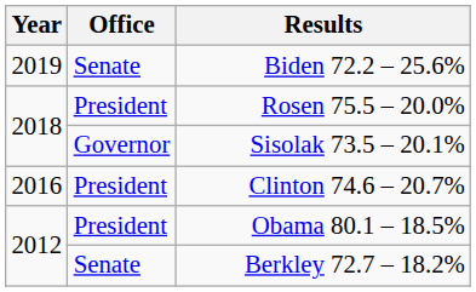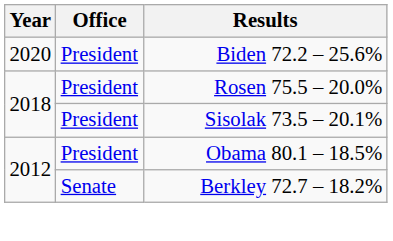Biden 72.2 – 25.6% | Year: 2019 -> 2020
Biden 72.2 – 25.6% | Office: Senate -> President
Sisolak 73.5 – 20.1% | Office: Governor -> President
- row: 2016 | President | Clinton 74.6 – 20.7%
